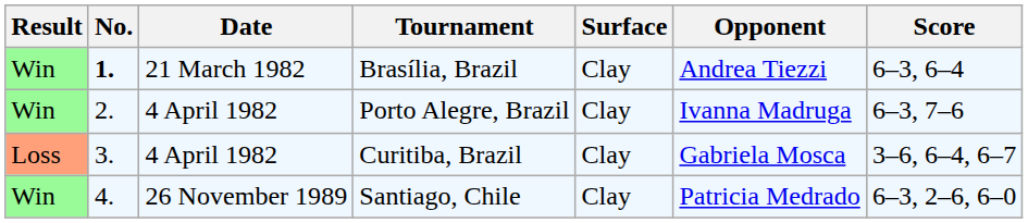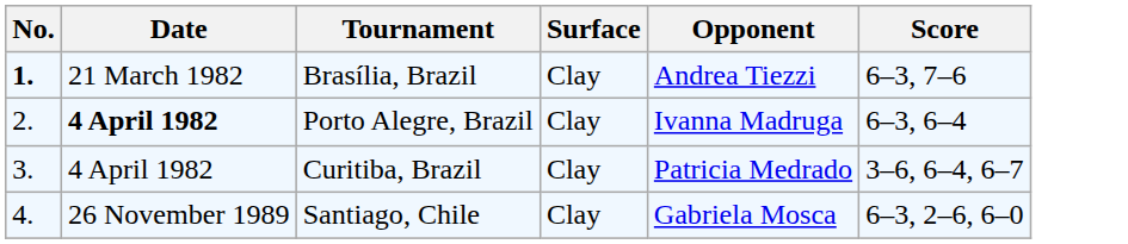- column: Result | Win | Win | Loss | Win
Brasília, Brazil | Score: 6–3, 6–4 -> 6–3, 7–6
Porto Alegre, Brazil | Date: normal -> bold
Porto Alegre, Brazil | Score: 6–3, 7–6 -> 6–3, 6–4
Curitiba, Brazil | Opponent: Gabriela Mosca -> Patricia Medrado
Santiago, Chile | Opponent: Patricia Medrado -> Gabriela Mosca
